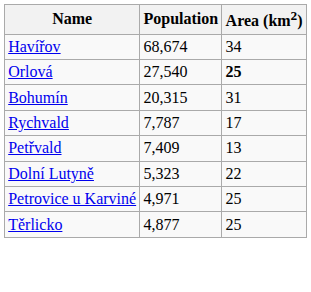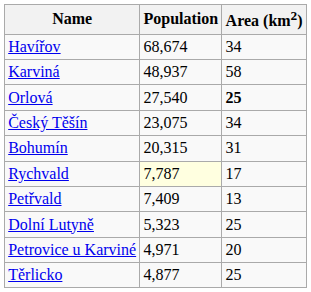+ row: Karviná | 48,937 | 58
+ row: Český Těšín | 23,075 | 34
Rychvald | Population: no background -> lightyellow background
Dolní Lutyně | Area (km2): 22 -> 25
Petrovice u Karviné | Area (km2): 25 -> 20
